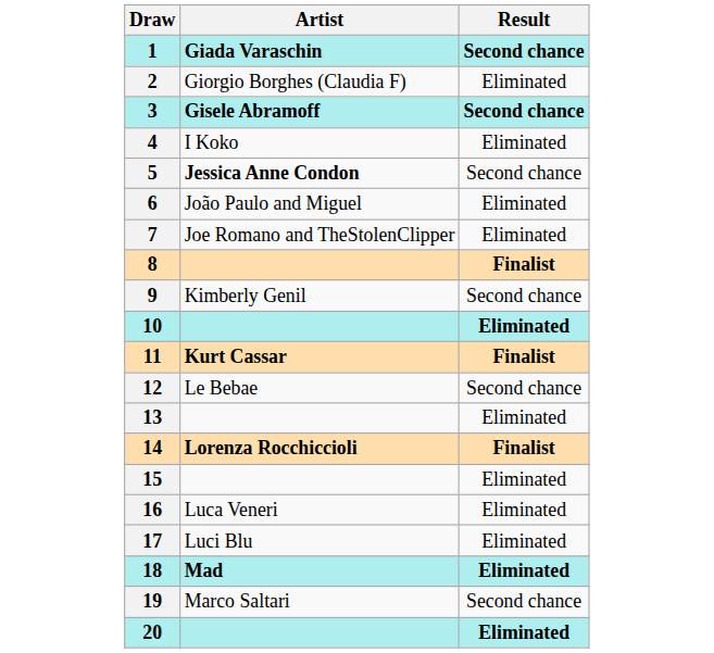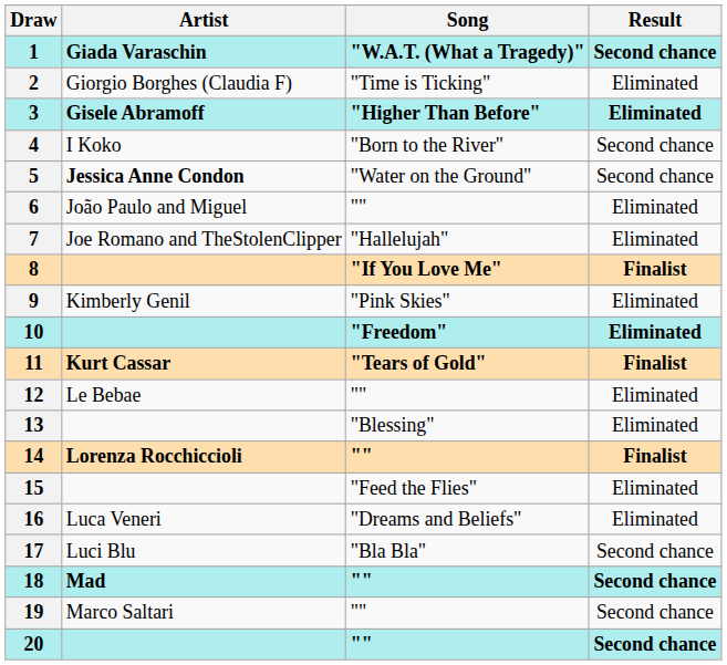+ column: Song | "W.A.T. (What a Tragedy)" | "Time is Ticking" | "Higher Than Before" | "Born to the River" | "Water on the Ground" | "" | "Hallelujah" | "If You Love Me" | "Pink Skies" | "Freedom" | "Tears of Gold" | "" | "Blessing" | "" | "Feed the Flies" | "Dreams and Beliefs" | "Bla Bla" | "" | "" | ""
3 | Result: Second chance -> Eliminated
4 | Result: Eliminated -> Second chance
9 | Result: Second chance -> Eliminated
12 | Result: Second chance -> Eliminated
17 | Result: Eliminated -> Second chance
18 | Result: Eliminated -> Second chance
20 | Result: Eliminated -> Second chance
